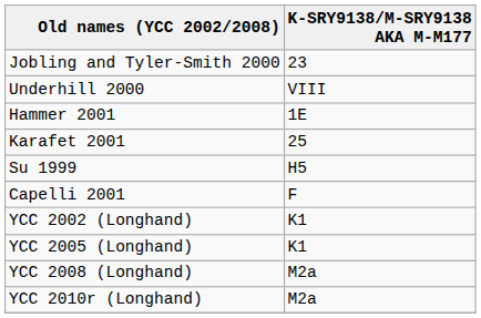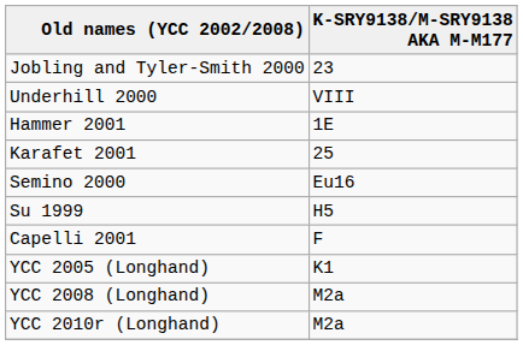+ row: Semino 2000 | Eu16
- row: YCC 2002 (Longhand) | K1
